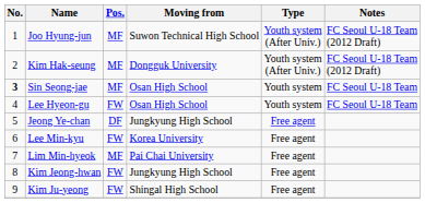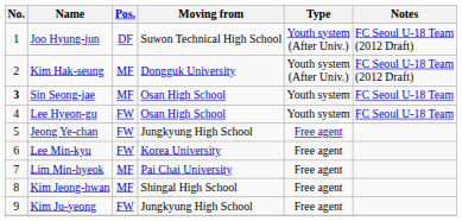Joo Hyung-jun | Pos.: MF -> DF
Jeong Ye-chan | Pos.: DF -> FW
Kim Jeong-hwan | Pos.: FW -> MF
Kim Jeong-hwan | Moving from: Jungkyung High School -> Shingal High School
Kim Ju-yeong | Moving from: Shingal High School -> Jungkyung High School
